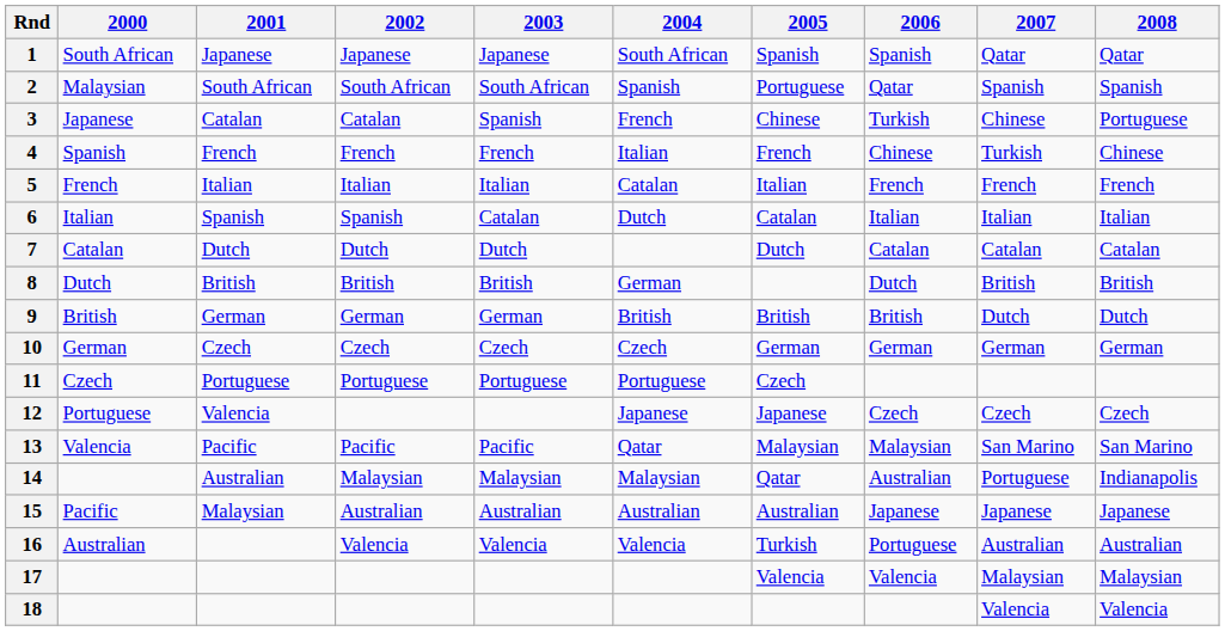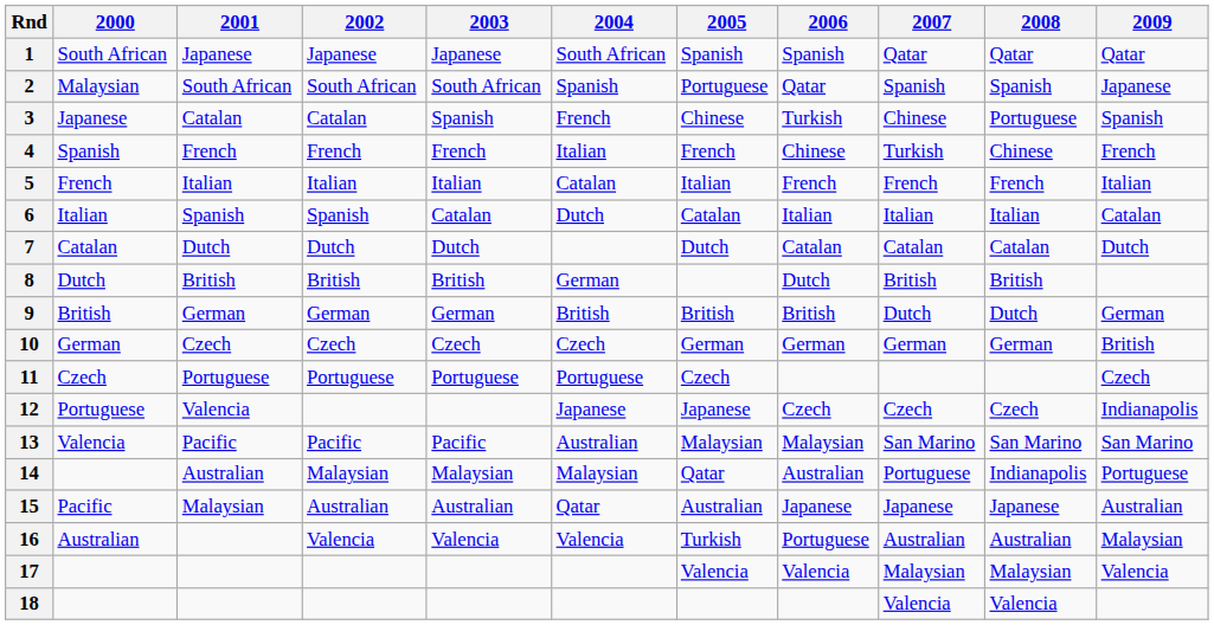+ column: 2009 | Qatar | Japanese | Spanish | French | Italian | Catalan | Dutch | German | British | Czech | Indianapolis | San Marino | Portuguese | Australian | Malaysian | Valencia
13 | 2004: Qatar -> Australian
15 | 2004: Australian -> Qatar
